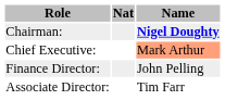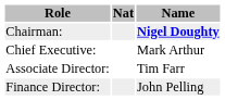Chief Executive: | Name: lightsalmon background -> no background
rows swapped: Finance Director: <-> Associate Director:
